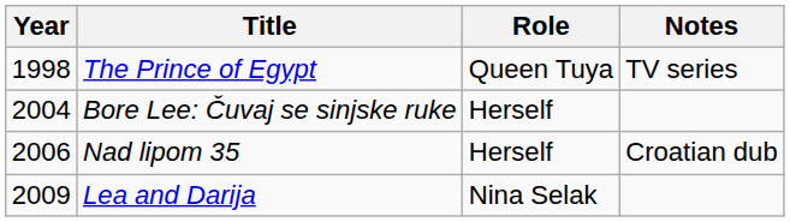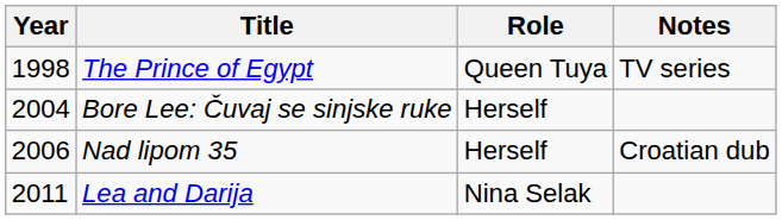Lea and Darija | Year: 2009 -> 2011
